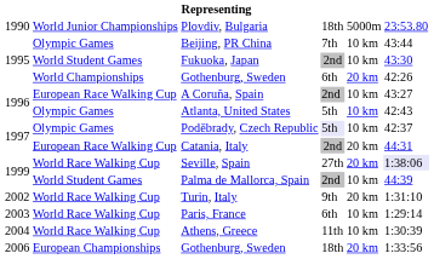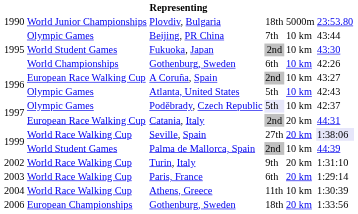1995 / Gothenburg, Sweden | column 5: 20 km -> 10 km
Paris, France | column 5: 10 km -> 20 km
